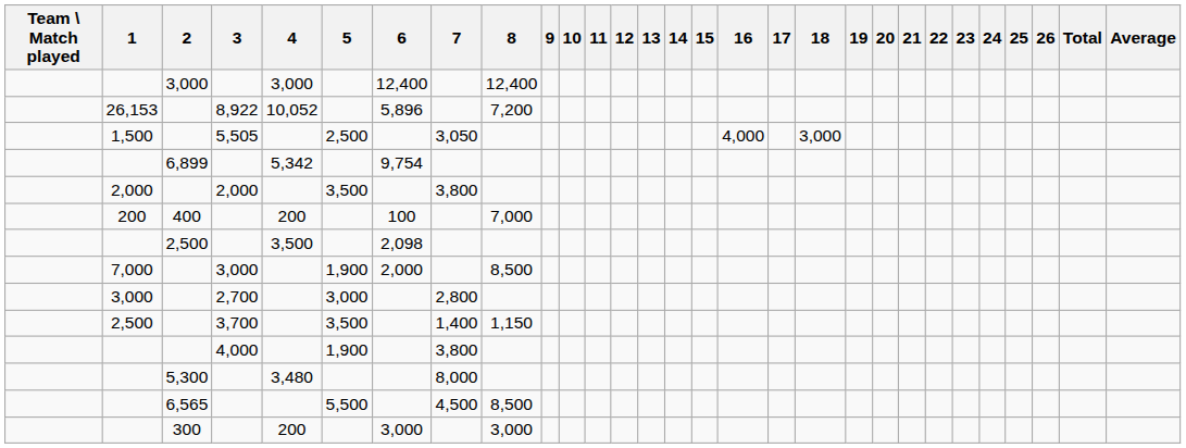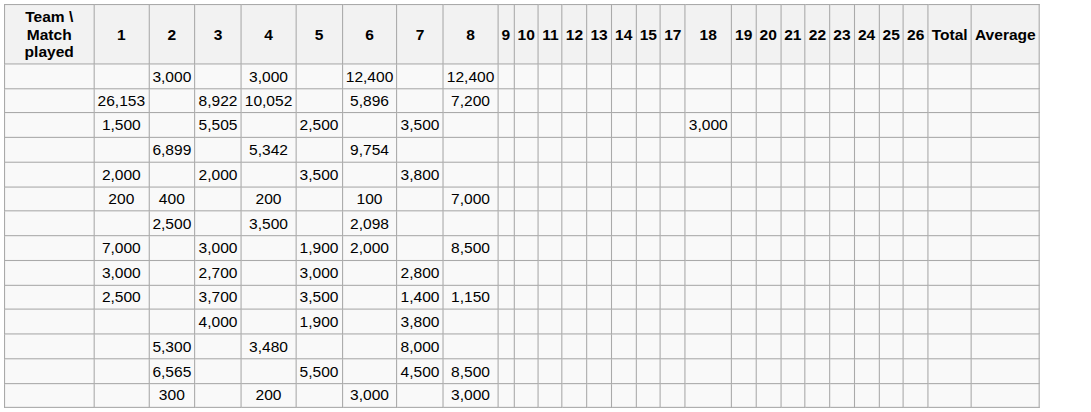- column: 16 | 4,000
1,500 | 7: 3,050 -> 3,500
